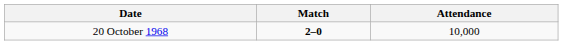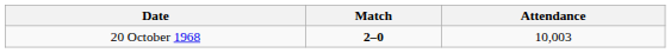20 October 1968 | Attendance: 10,000 -> 10,003
